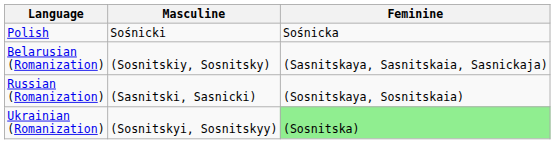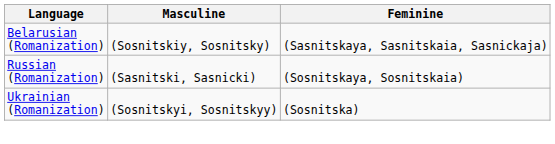- row: Polish | Sośnicki | Sośnicka
Ukrainian (Romanization) | Feminine: lightgreen background -> no background
